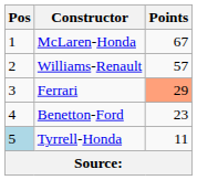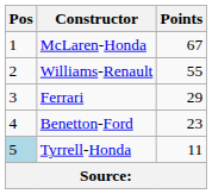Williams-Renault | Points: 57 -> 55
Ferrari | Points: lightsalmon background -> no background
